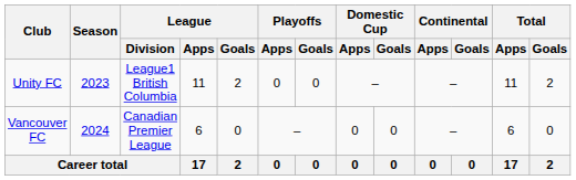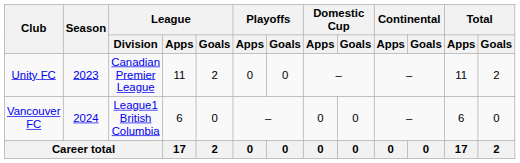Unity FC | League / Division: League1 British Columbia -> Canadian Premier League
Vancouver FC | League / Division: Canadian Premier League -> League1 British Columbia
